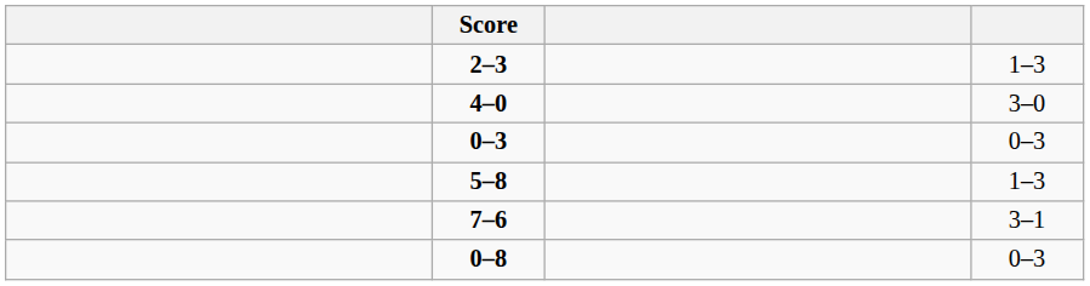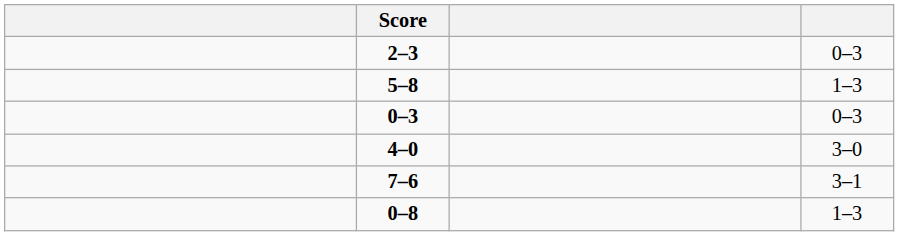2–3 | column 4: 1–3 -> 0–3
rows swapped: 4–0 <-> 5–8
0–8 | column 4: 0–3 -> 1–3
